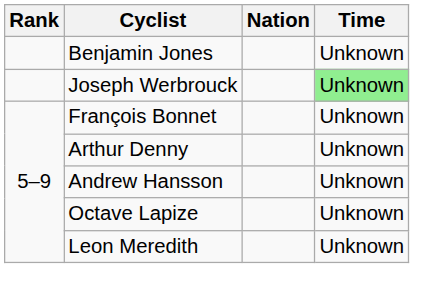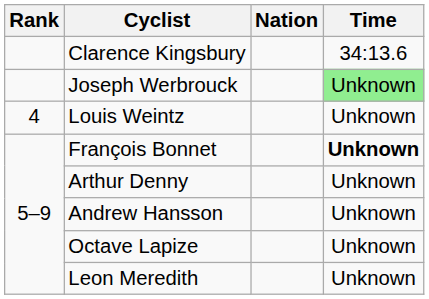+ row: Clarence Kingsbury | 34:13.6
- row: Benjamin Jones | Unknown
+ row: 4 | Louis Weintz | Unknown
François Bonnet | Time: normal -> bold
